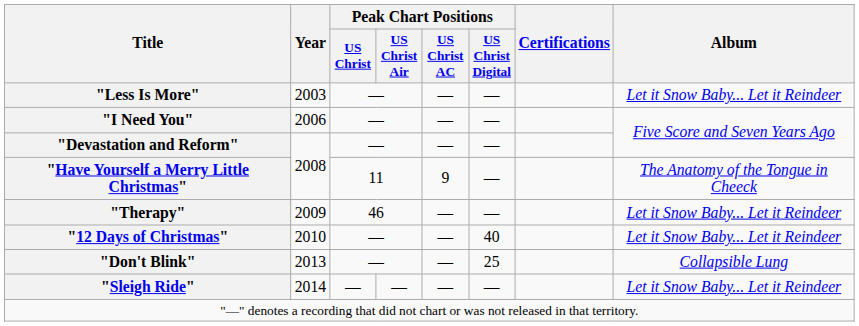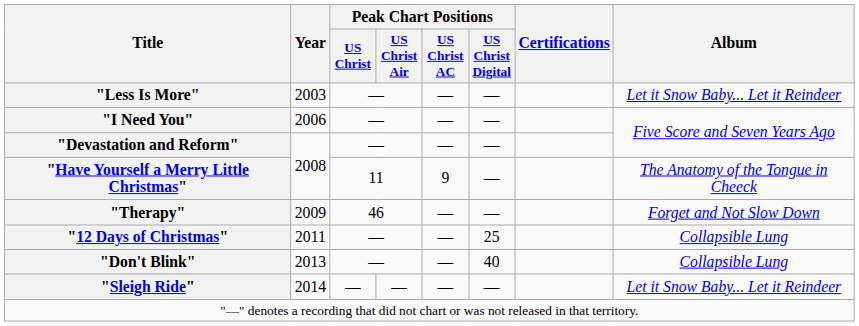"Therapy" | Album: Let it Snow Baby... Let it Reindeer -> Forget and Not Slow Down
"12 Days of Christmas" | Year: 2010 -> 2011
"12 Days of Christmas" | Peak Chart Positions / US Christ Digital: 40 -> 25
"12 Days of Christmas" | Album: Let it Snow Baby... Let it Reindeer -> Collapsible Lung
"Don't Blink" | Peak Chart Positions / US Christ Digital: 25 -> 40
